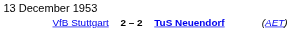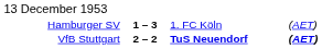+ row: Hamburger SV | 1 – 3 | 1. FC Köln | (AET)
VfB Stuttgart | column 4: normal -> bold
